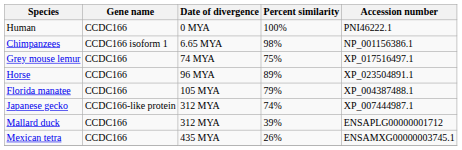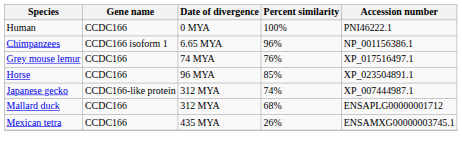Chimpanzees | Percent similarity: 98% -> 96%
Grey mouse lemur | Percent similarity: 75% -> 76%
Horse | Percent similarity: 89% -> 85%
- row: Florida manatee | CCDC166 | 105 MYA | 79% | XP_004387488.1
Mallard duck | Percent similarity: 39% -> 68%
